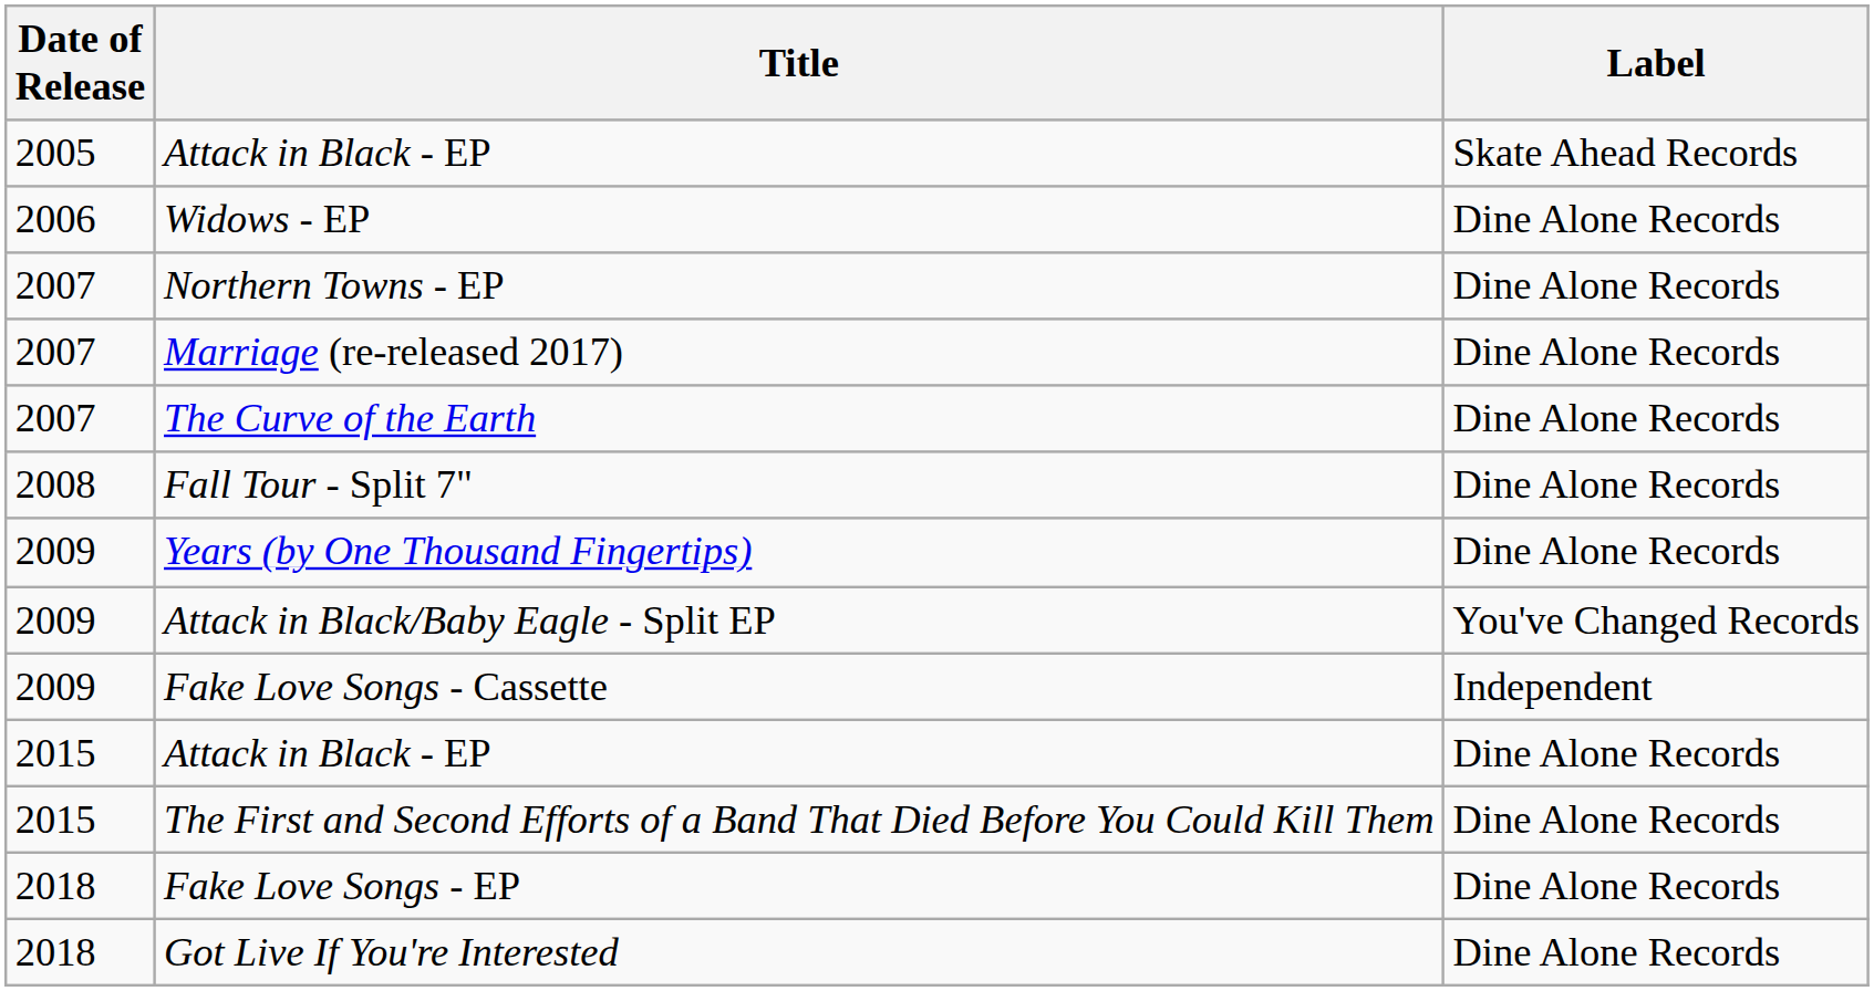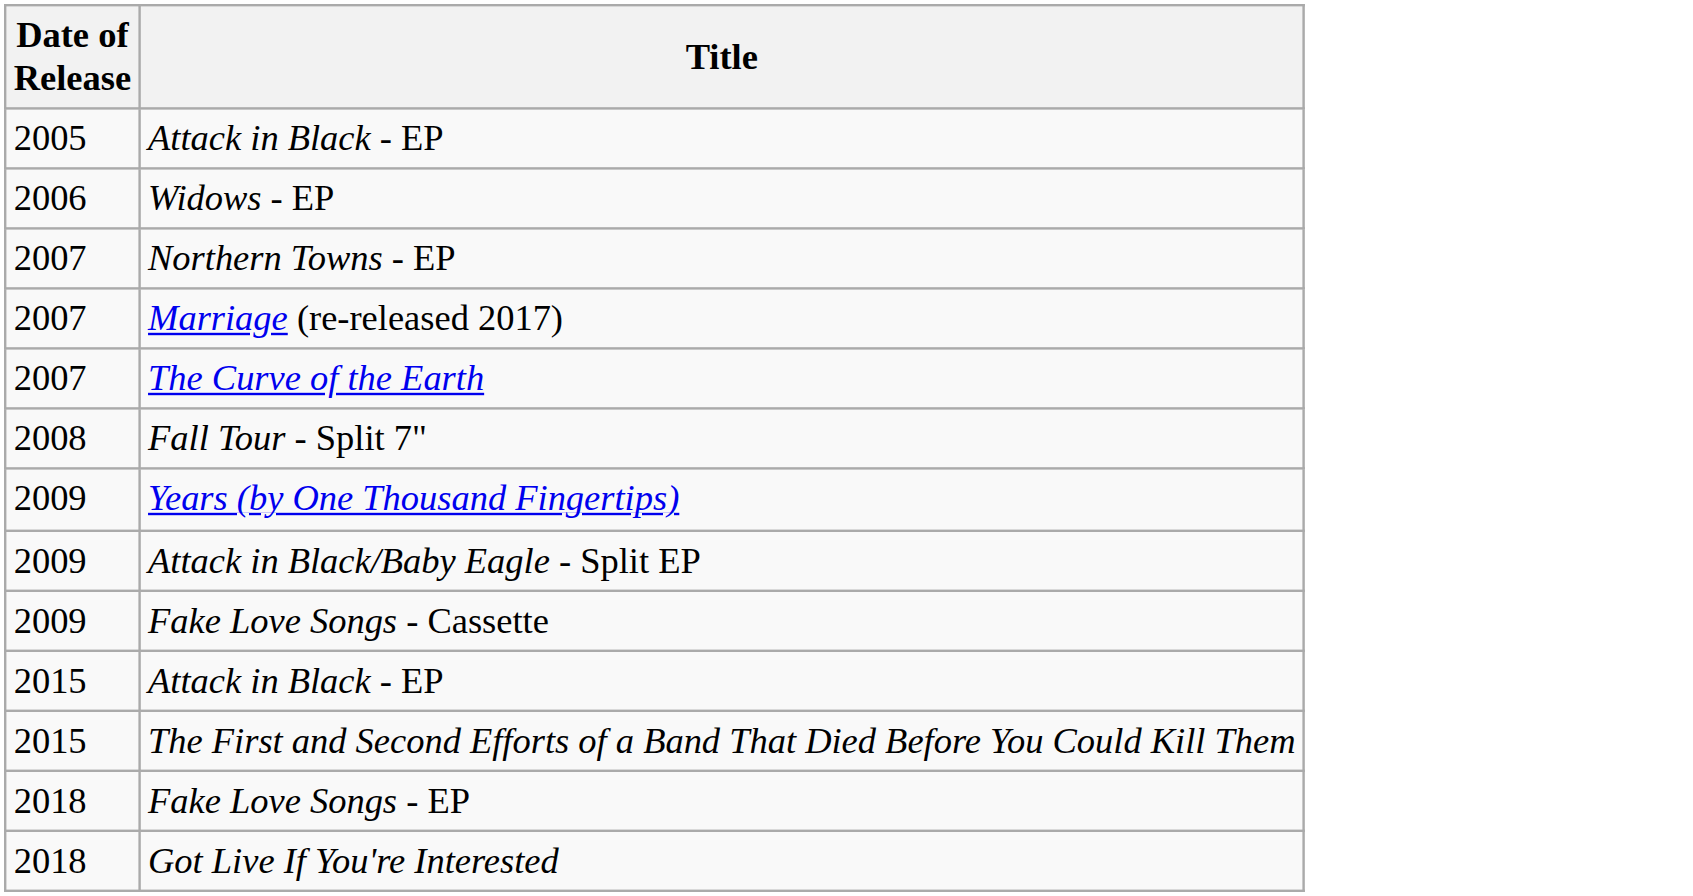- column: Label | Skate Ahead Records | Dine Alone Records | Dine Alone Records | Dine Alone Records | Dine Alone Records | Dine Alone Records | Dine Alone Records | You've Changed Records | Independent | Dine Alone Records | Dine Alone Records | Dine Alone Records | Dine Alone Records
